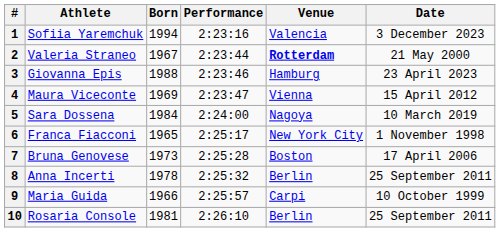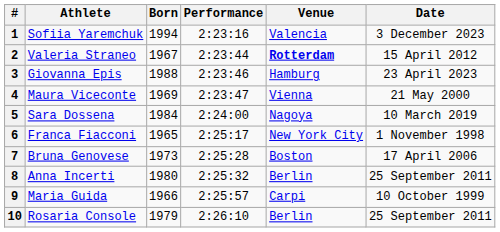2 | Date: 21 May 2000 -> 15 April 2012
4 | Date: 15 April 2012 -> 21 May 2000
8 | Born: 1978 -> 1980
10 | Born: 1981 -> 1979
